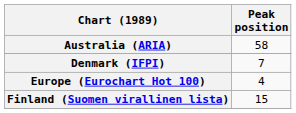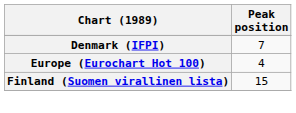- row: Australia (ARIA) | 58
